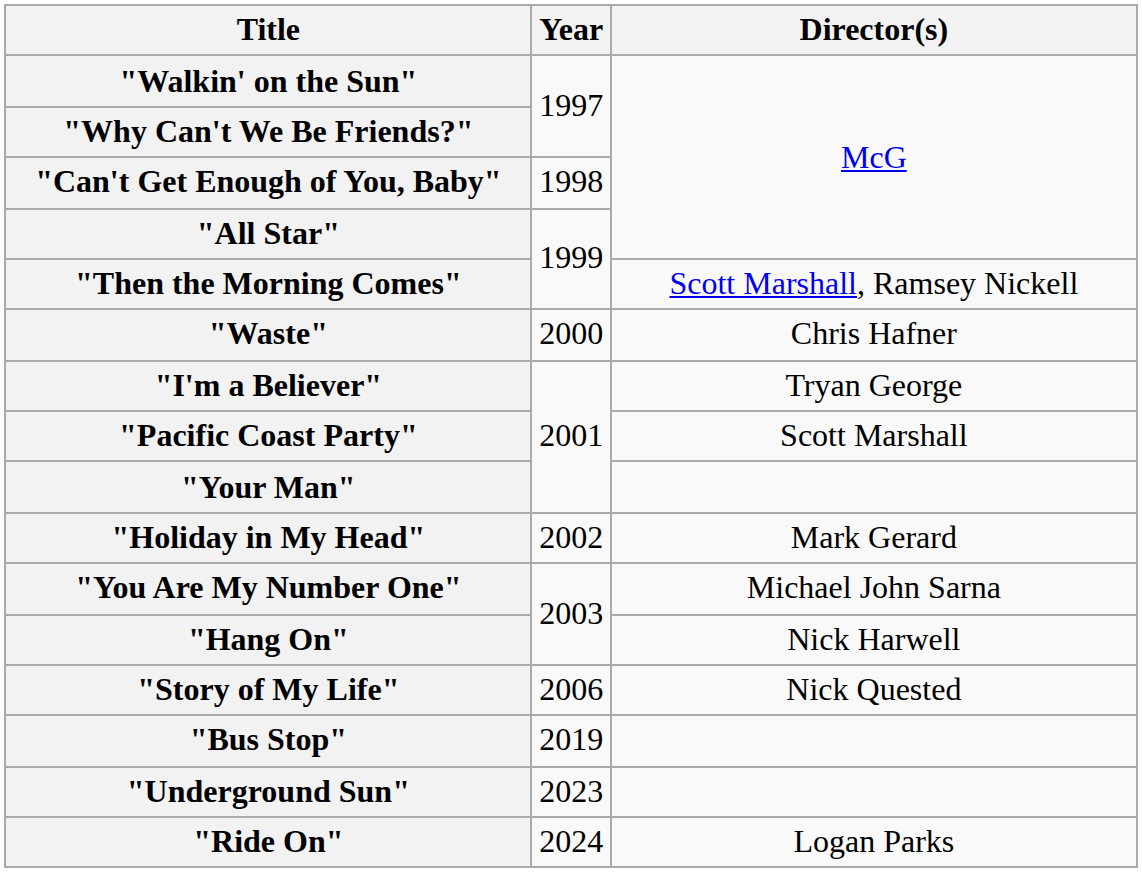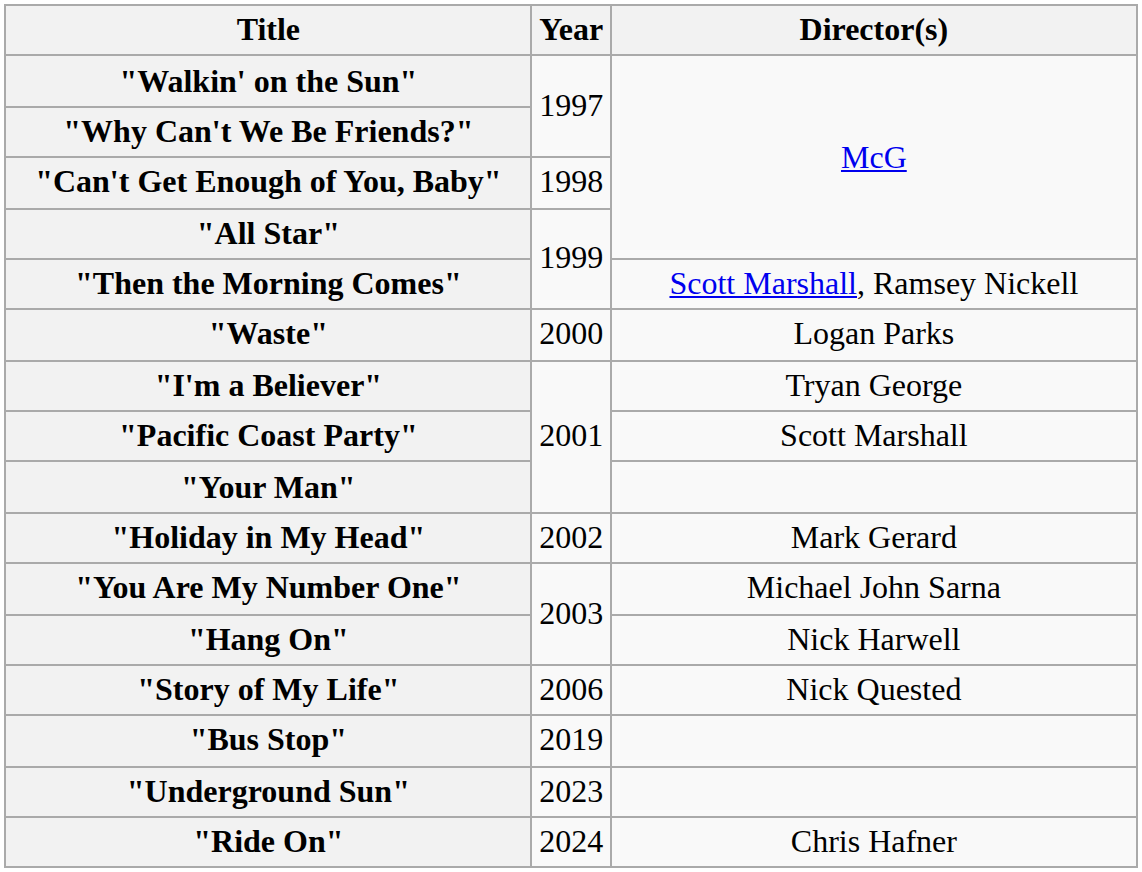"Waste" | Director(s): Chris Hafner -> Logan Parks
"Ride On" | Director(s): Logan Parks -> Chris Hafner
